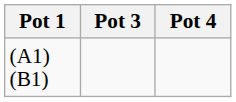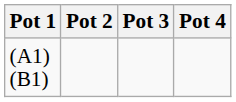+ column: Pot 2
